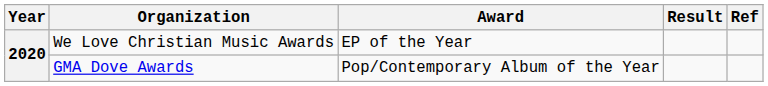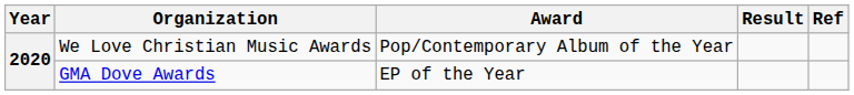We Love Christian Music Awards | Award: EP of the Year -> Pop/Contemporary Album of the Year
GMA Dove Awards | Award: Pop/Contemporary Album of the Year -> EP of the Year
